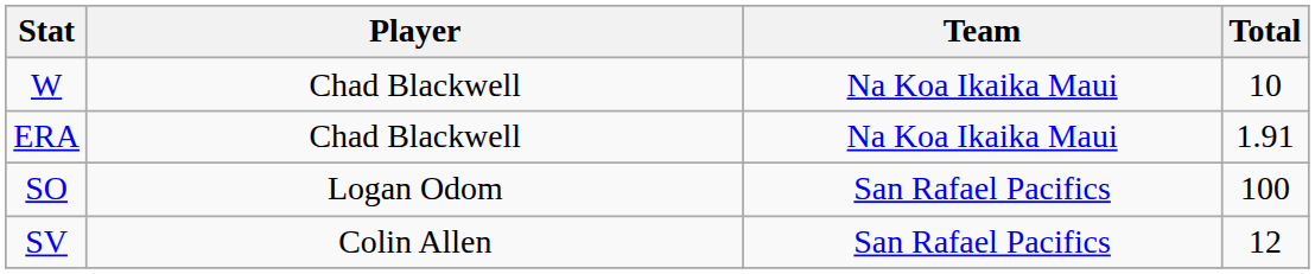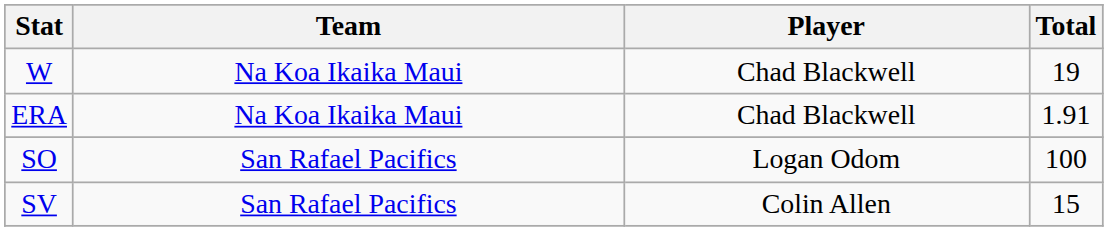columns swapped: Player <-> Team
W | Total: 10 -> 19
SV | Total: 12 -> 15
